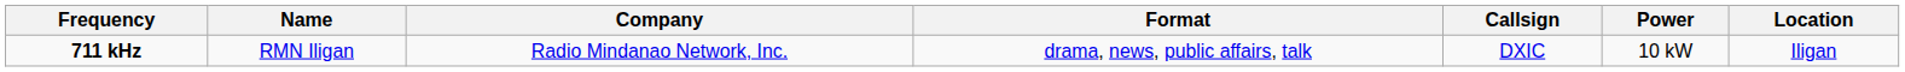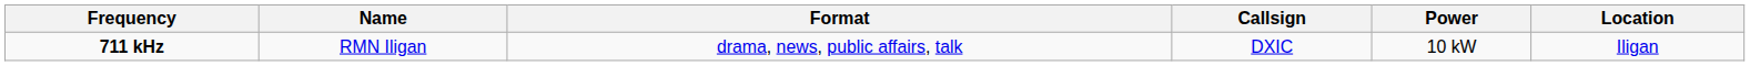- column: Company | Radio Mindanao Network, Inc.
